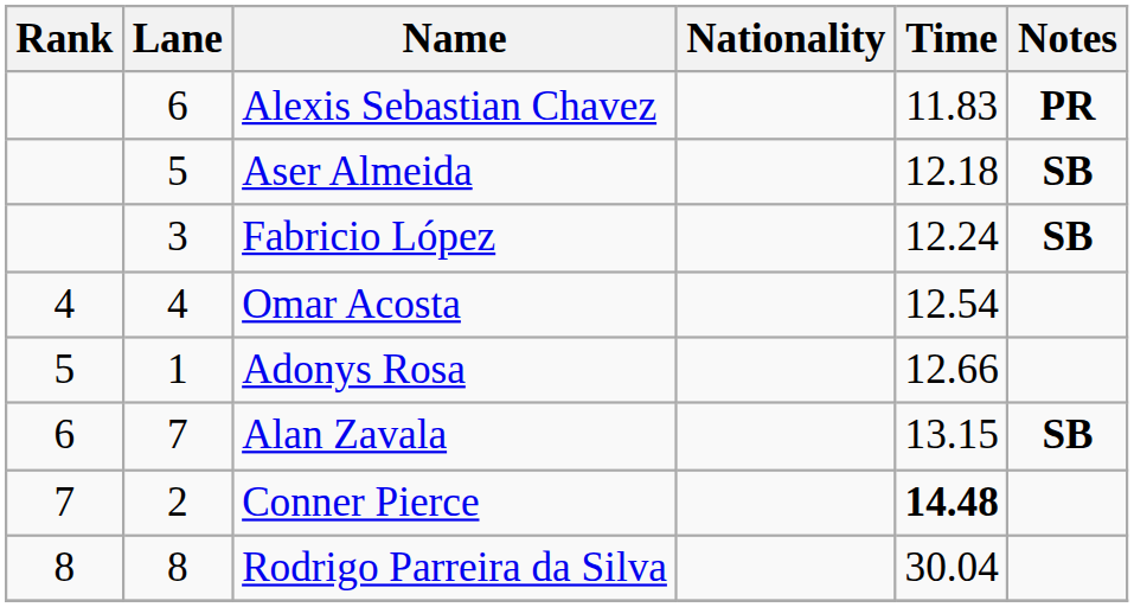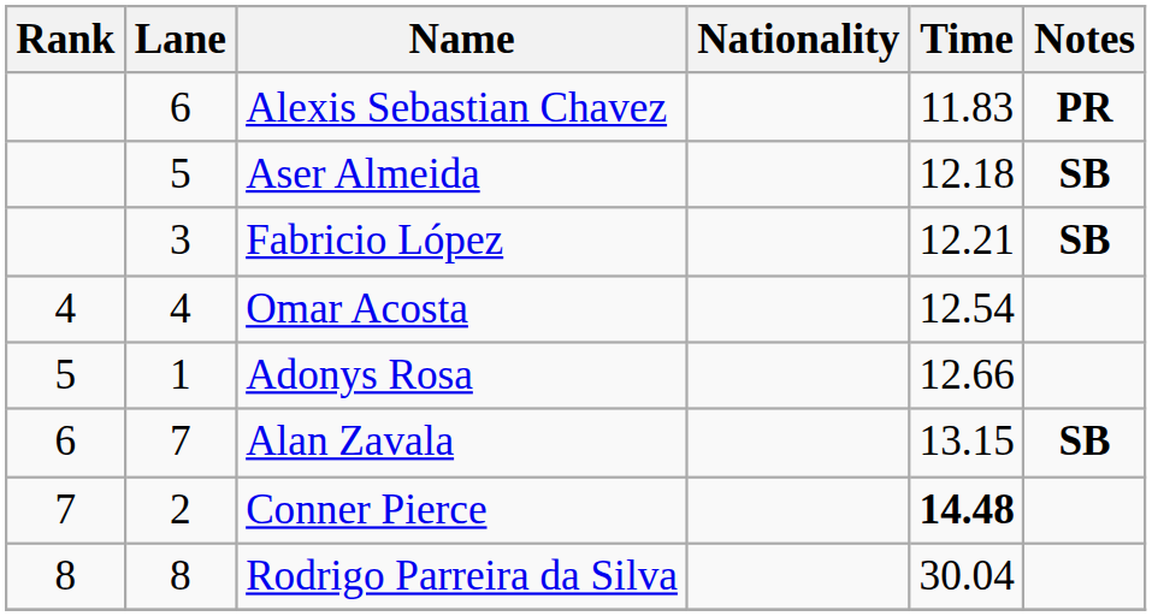Fabricio López | Time: 12.24 -> 12.21
